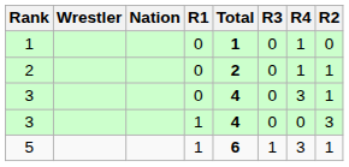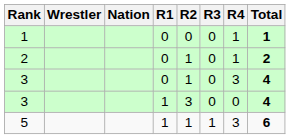columns swapped: R2 <-> Total
